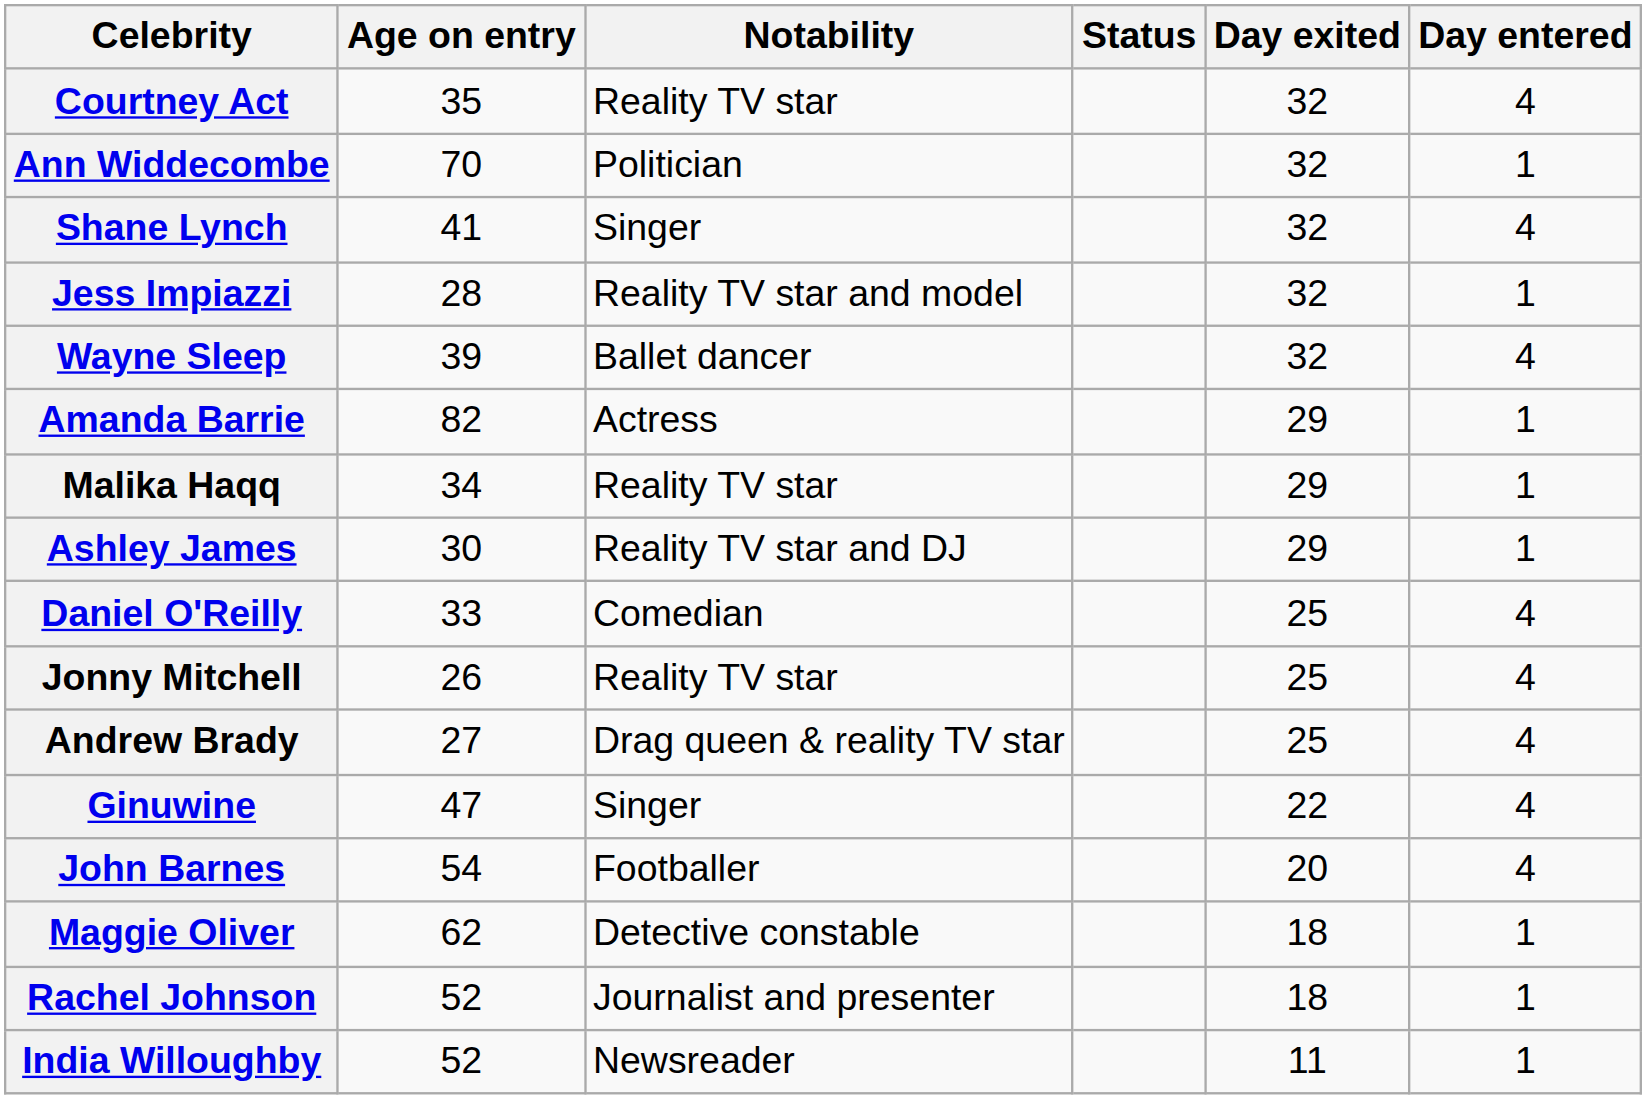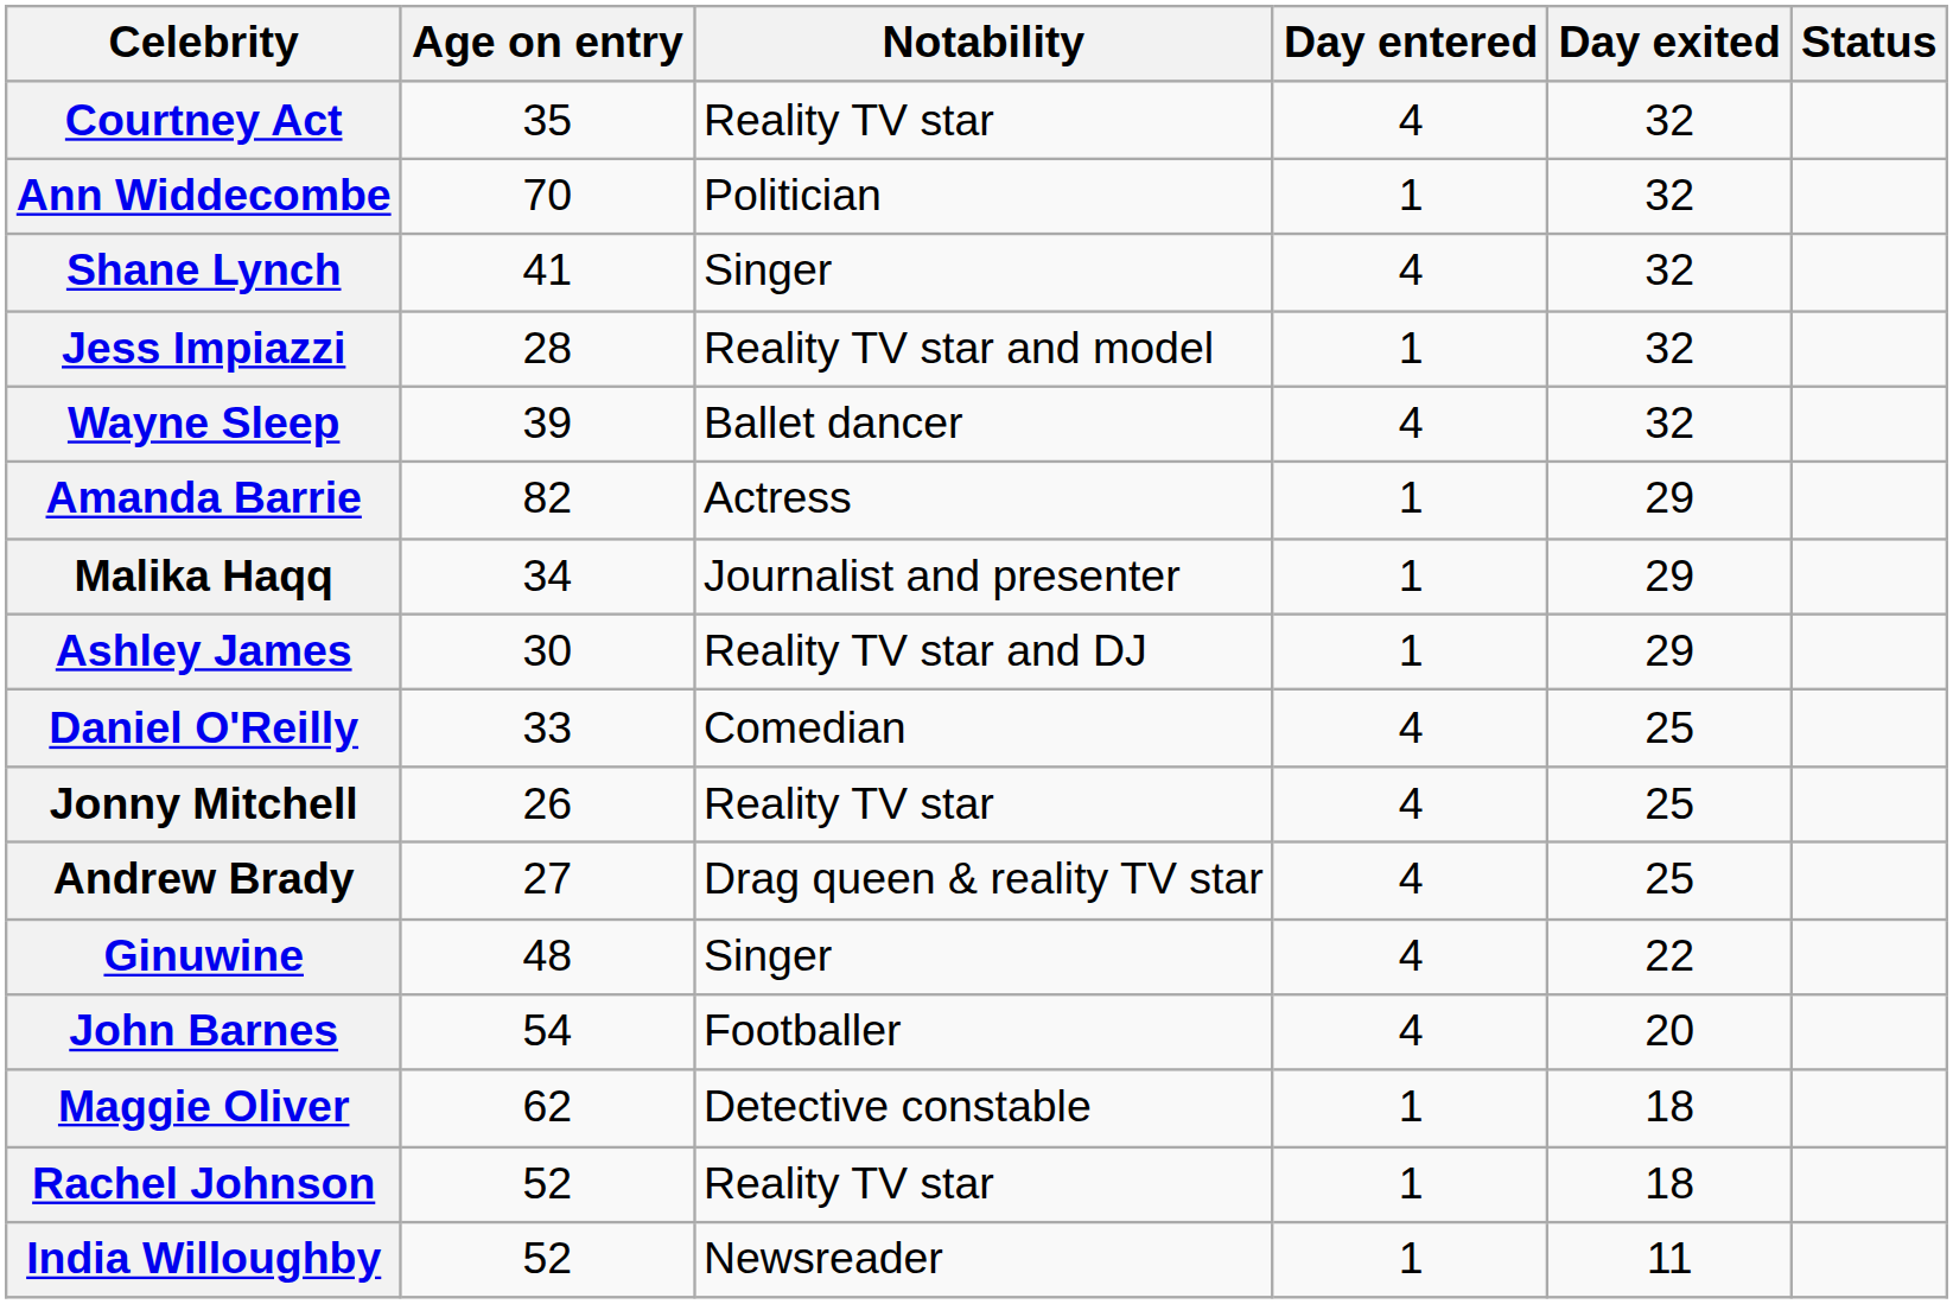columns swapped: Day entered <-> Status
Malika Haqq | Notability: Reality TV star -> Journalist and presenter
Ginuwine | Age on entry: 47 -> 48
Rachel Johnson | Notability: Journalist and presenter -> Reality TV star
